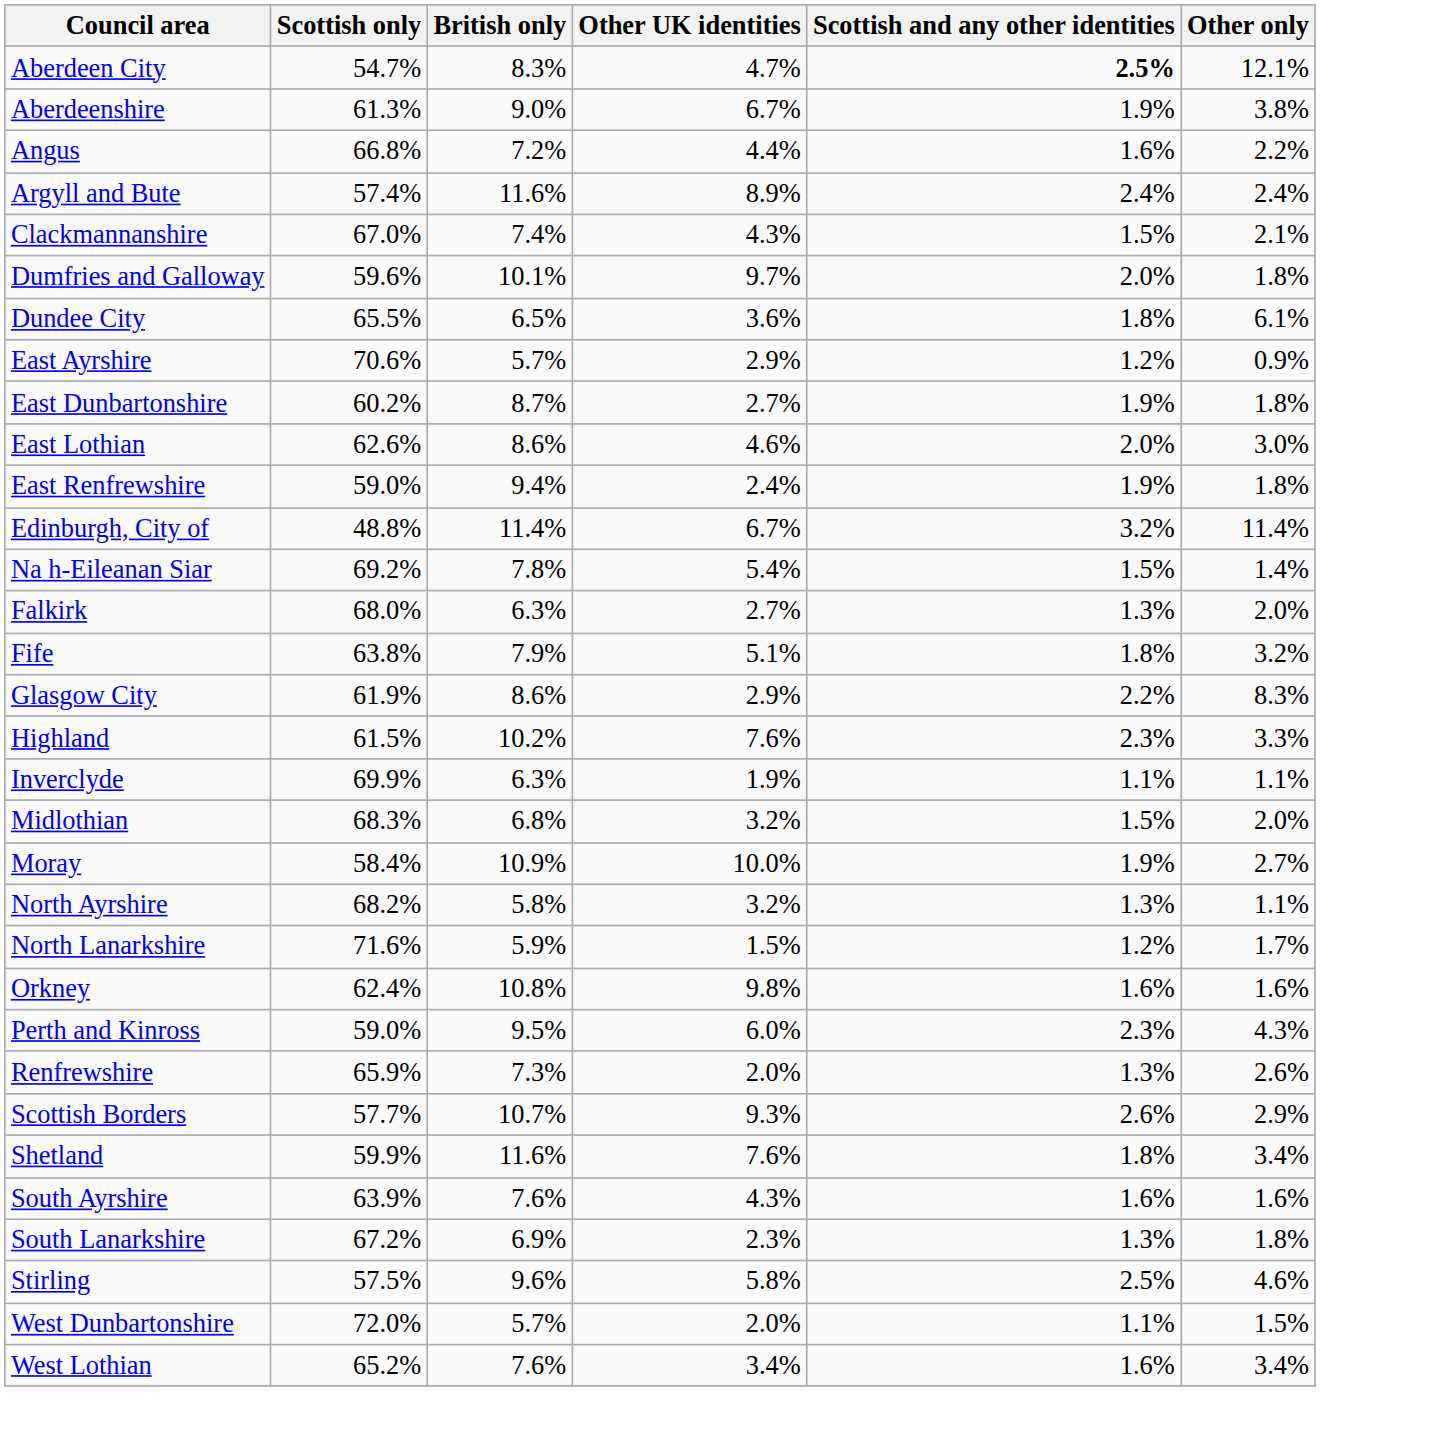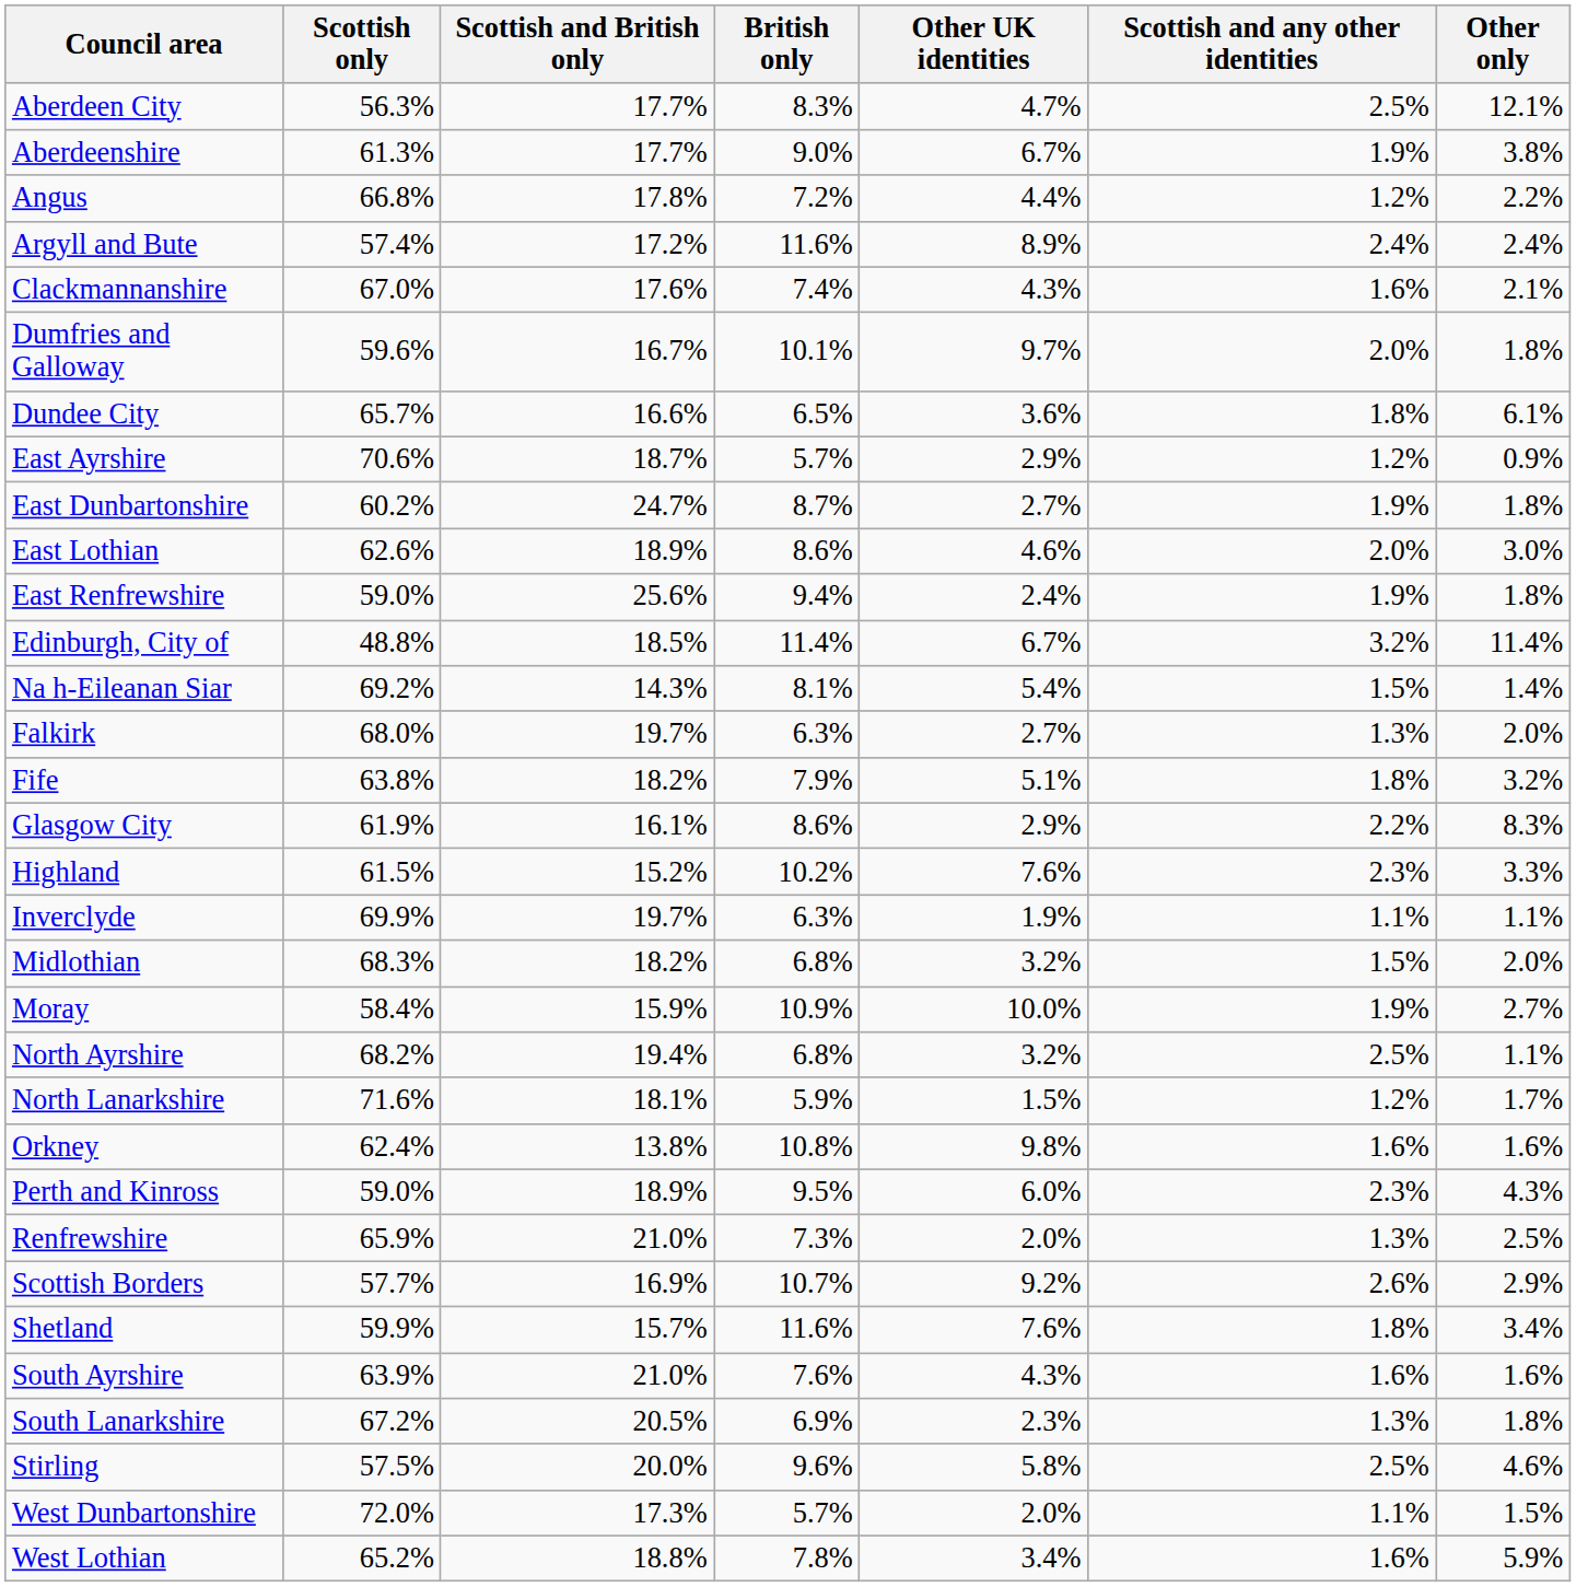+ column: Scottish and British only | 17.7% | 17.7% | 17.8% | 17.2% | 17.6% | 16.7% | 16.6% | 18.7% | 24.7% | 18.9% | 25.6% | 18.5% | 14.3% | 19.7% | 18.2% | 16.1% | 15.2% | 19.7% | 18.2% | 15.9% | 19.4% | 18.1% | 13.8% | 18.9% | 21.0% | 16.9% | 15.7% | 21.0% | 20.5% | 20.0% | 17.3% | 18.8%
Aberdeen City | Scottish only: 54.7% -> 56.3%
Aberdeen City | Scottish and any other identities: bold -> normal
Angus | Scottish and any other identities: 1.6% -> 1.2%
Clackmannanshire | Scottish and any other identities: 1.5% -> 1.6%
Dundee City | Scottish only: 65.5% -> 65.7%
Na h-Eileanan Siar | British only: 7.8% -> 8.1%
North Ayrshire | British only: 5.8% -> 6.8%
North Ayrshire | Scottish and any other identities: 1.3% -> 2.5%
Renfrewshire | Other only: 2.6% -> 2.5%
Scottish Borders | Other UK identities: 9.3% -> 9.2%
West Lothian | British only: 7.6% -> 7.8%
West Lothian | Other only: 3.4% -> 5.9%
